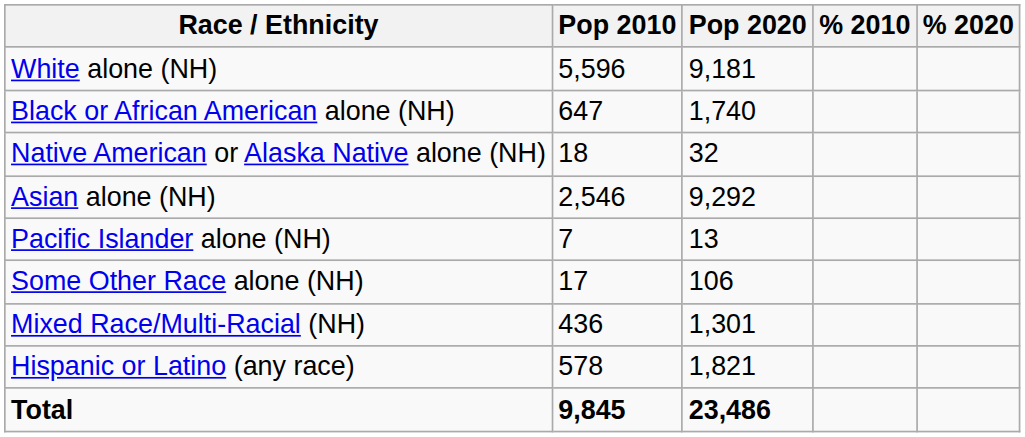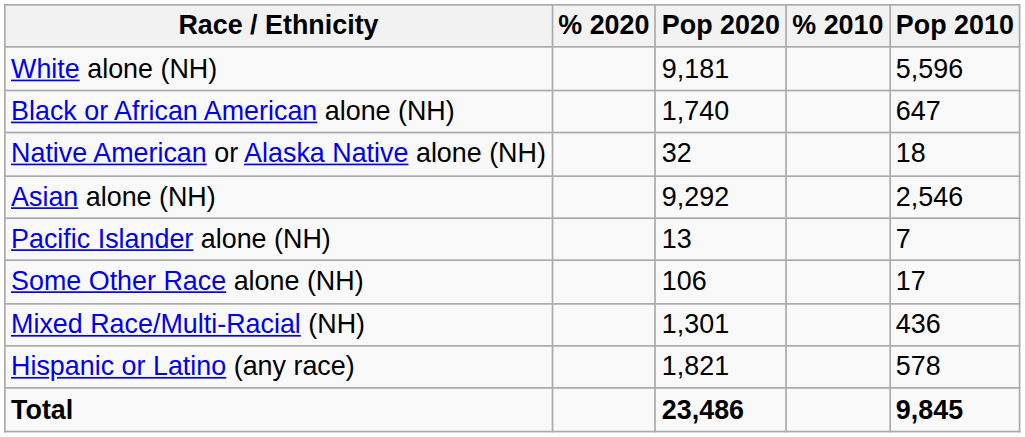columns swapped: Pop 2010 <-> % 2020
